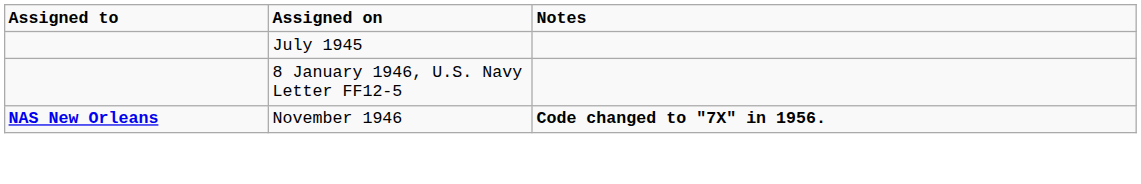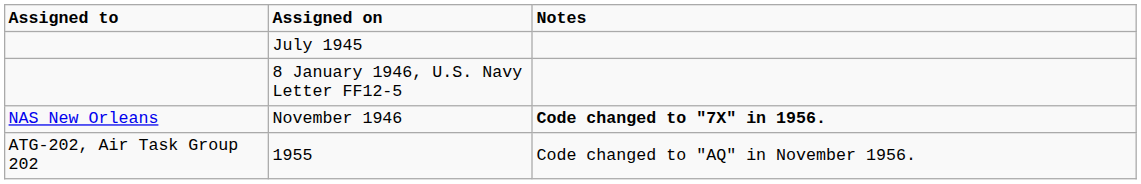November 1946 | Assigned to: bold -> normal
+ row: ATG-202, Air Task Group 202 | 1955 | Code changed to "AQ" in November 1956.
